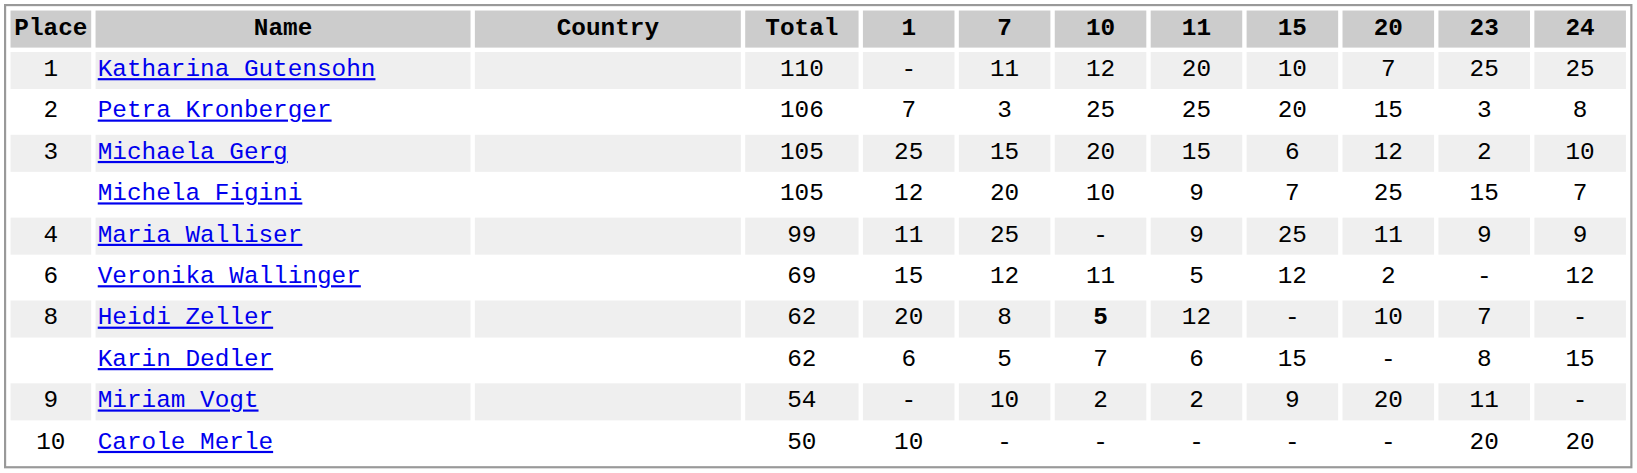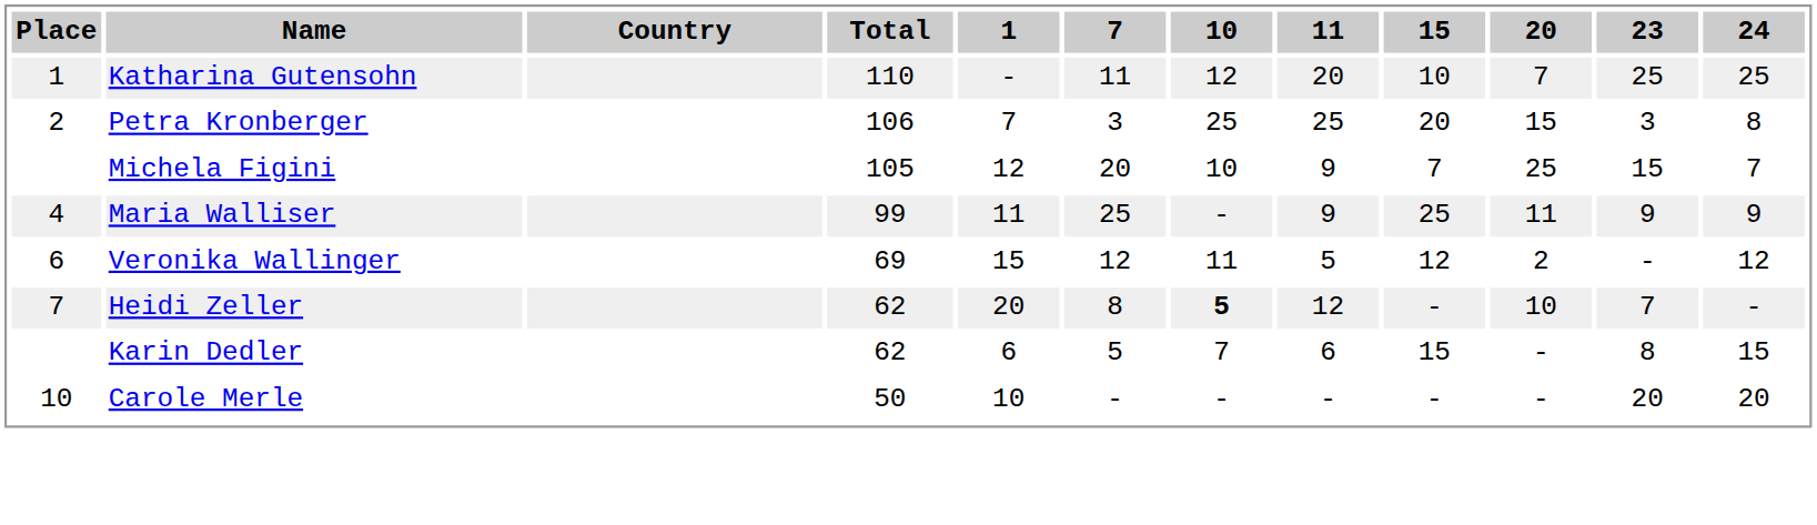- row: 3 | Michaela Gerg | 105 | 25 | 15 | 20 | 15 | 6 | 12 | 2 | 10
Heidi Zeller | Place: 8 -> 7
- row: 9 | Miriam Vogt | 54 | - | 10 | 2 | 2 | 9 | 20 | 11 | -
